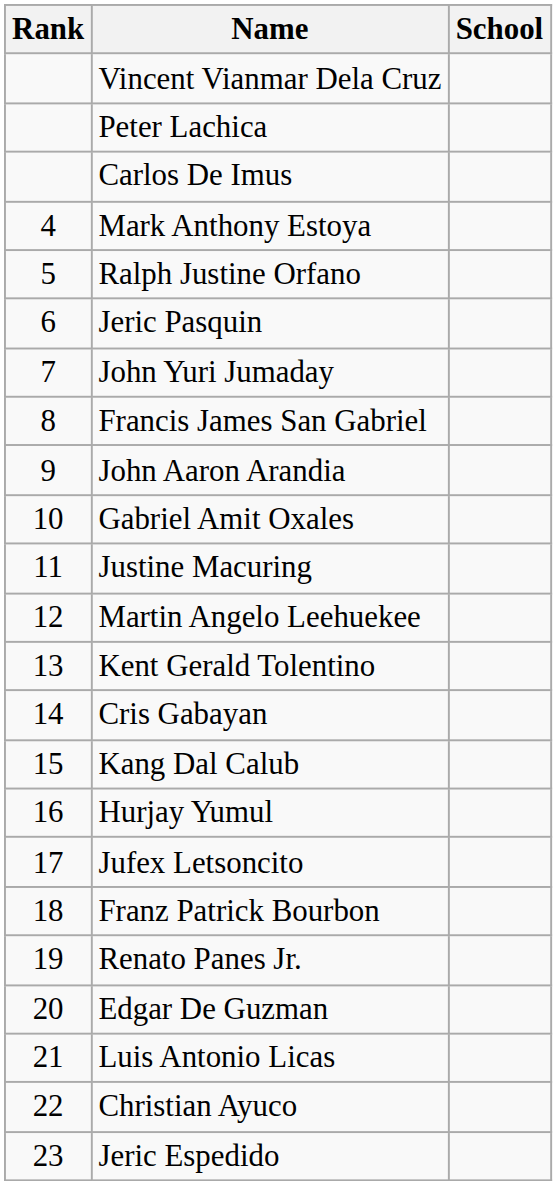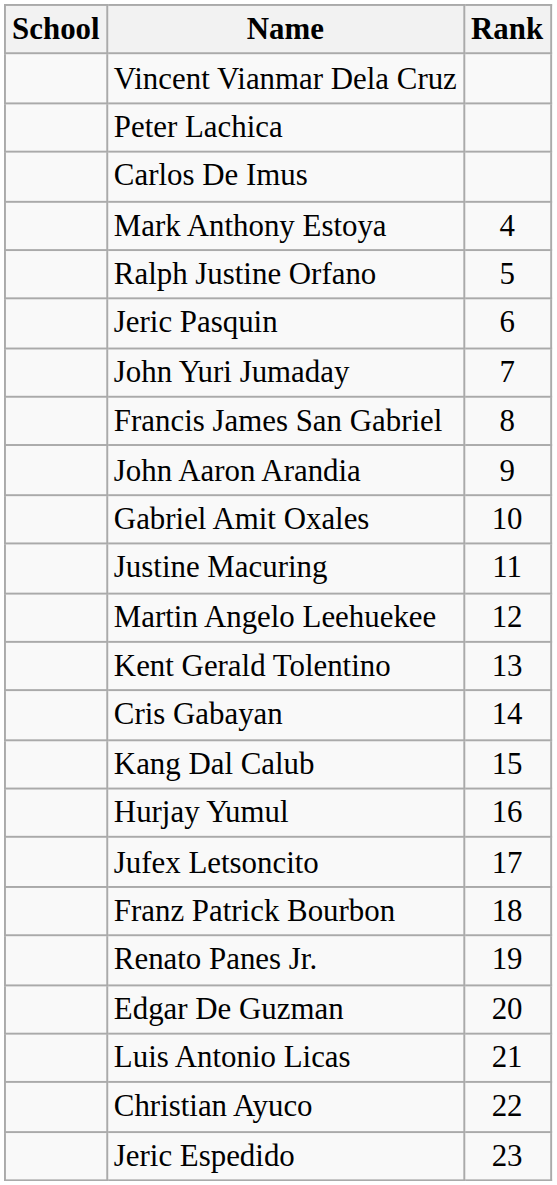columns swapped: Rank <-> School
